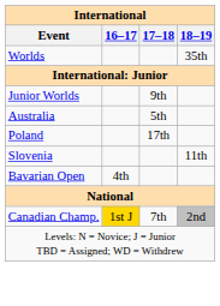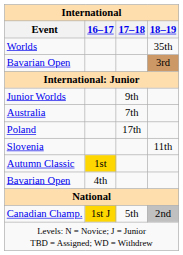+ row: Bavarian Open | 3rd
Australia | 17–18: 5th -> 7th
+ row: Autumn Classic | 1st
Canadian Champ. | 17–18: 7th -> 5th
